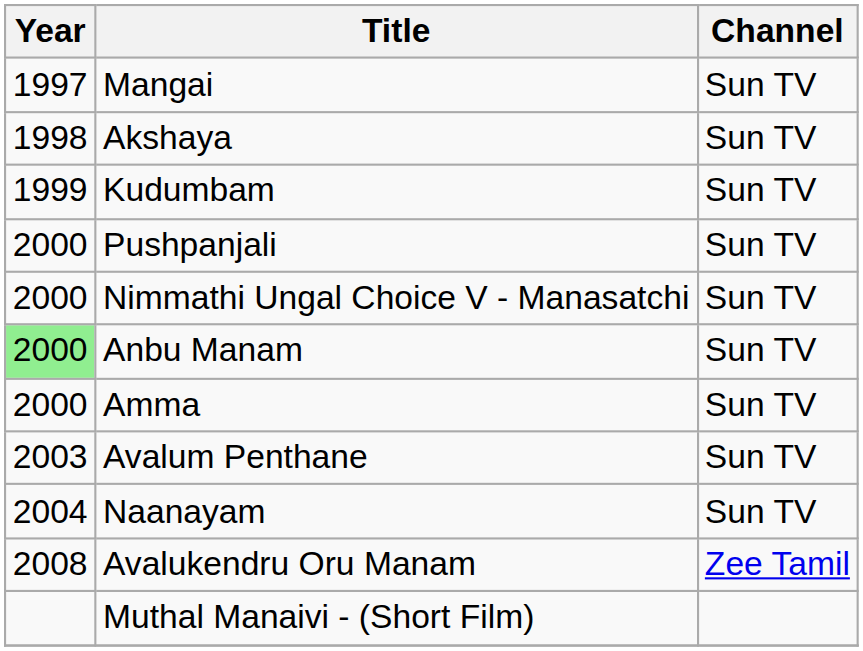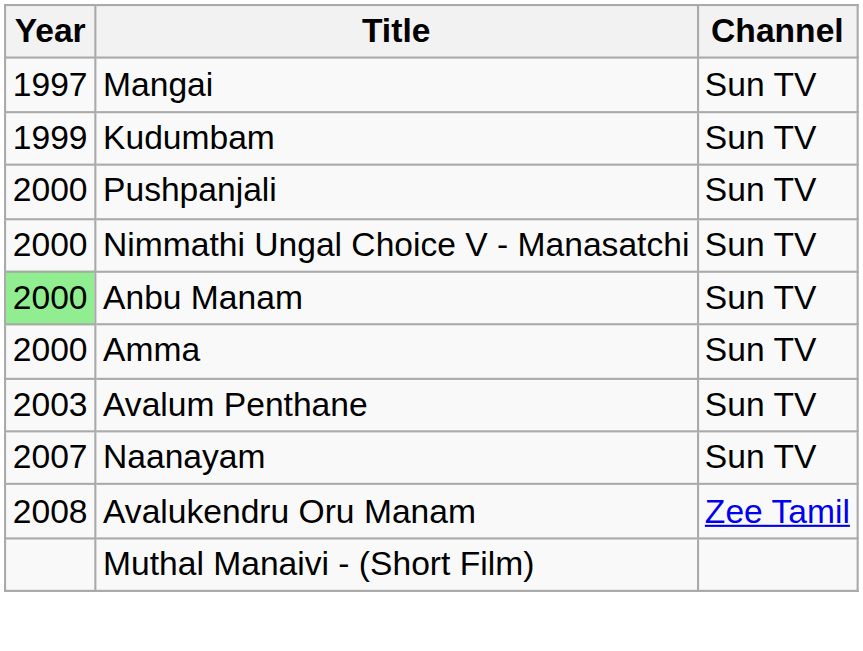- row: 1998 | Akshaya | Sun TV
Naanayam | Year: 2004 -> 2007
